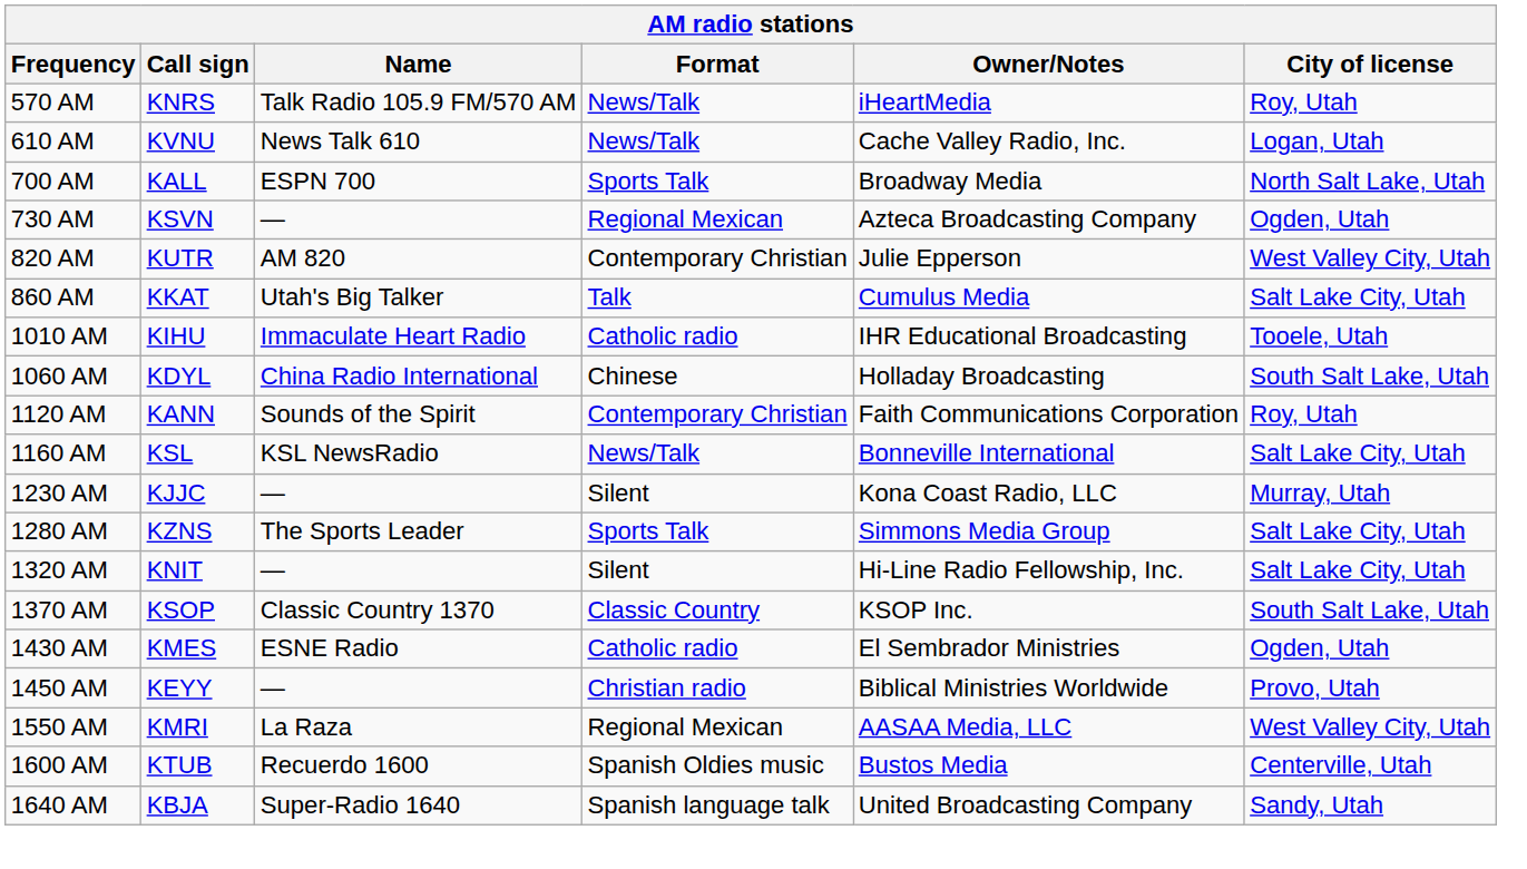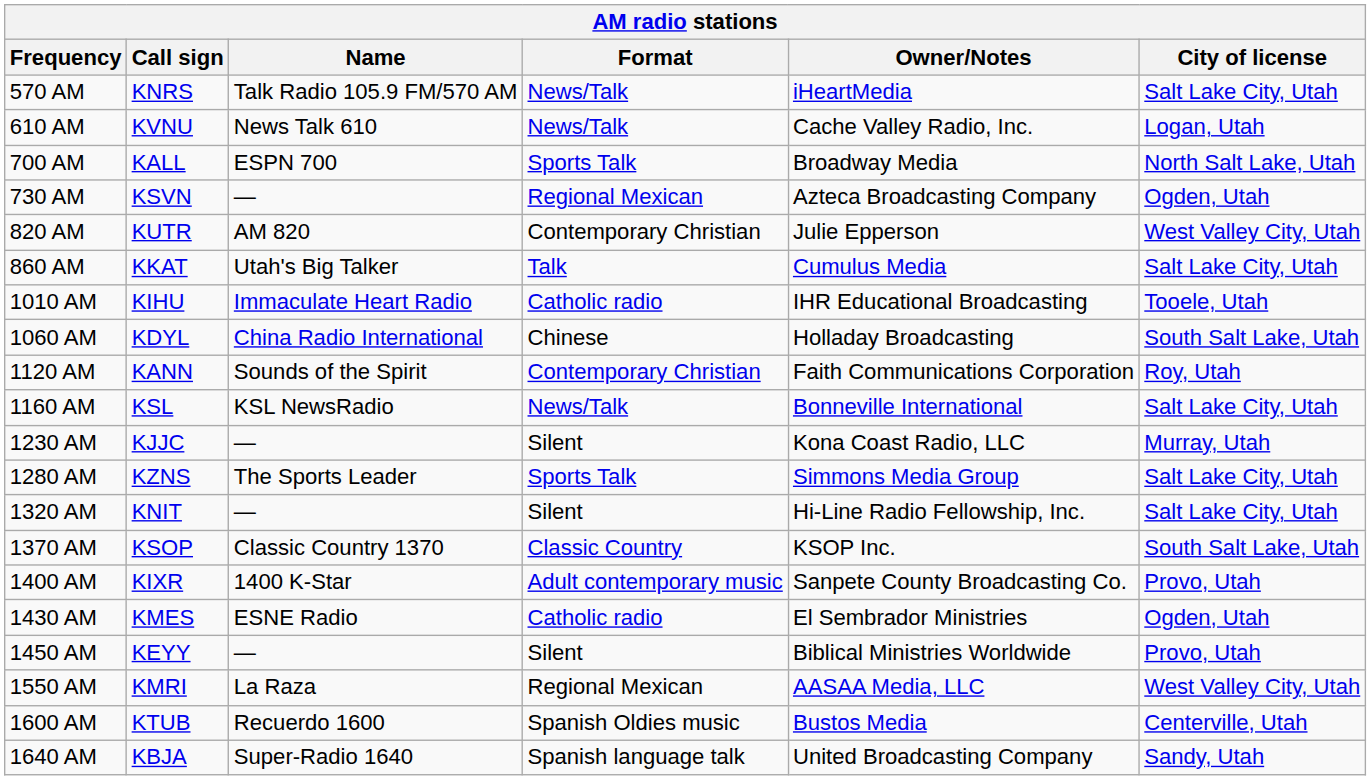570 AM | City of license: Roy, Utah -> Salt Lake City, Utah
+ row: 1400 AM | KIXR | 1400 K-Star | Adult contemporary music | Sanpete County Broadcasting Co. | Provo, Utah
1450 AM | Format: Christian radio -> Silent
